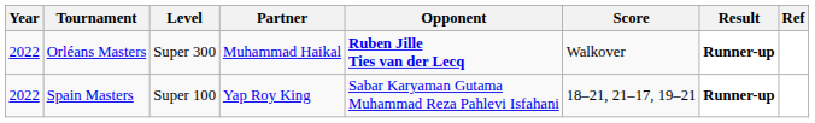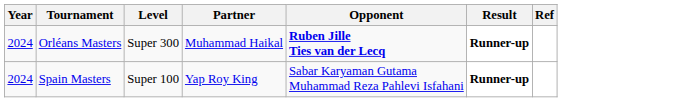- column: Score | Walkover | 18–21, 21–17, 19–21
Orléans Masters | Year: 2022 -> 2024
Spain Masters | Year: 2022 -> 2024
